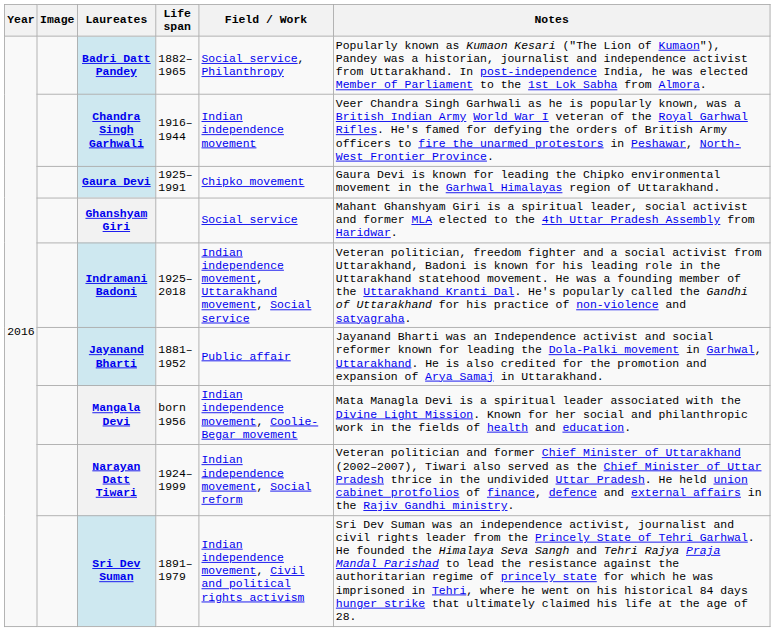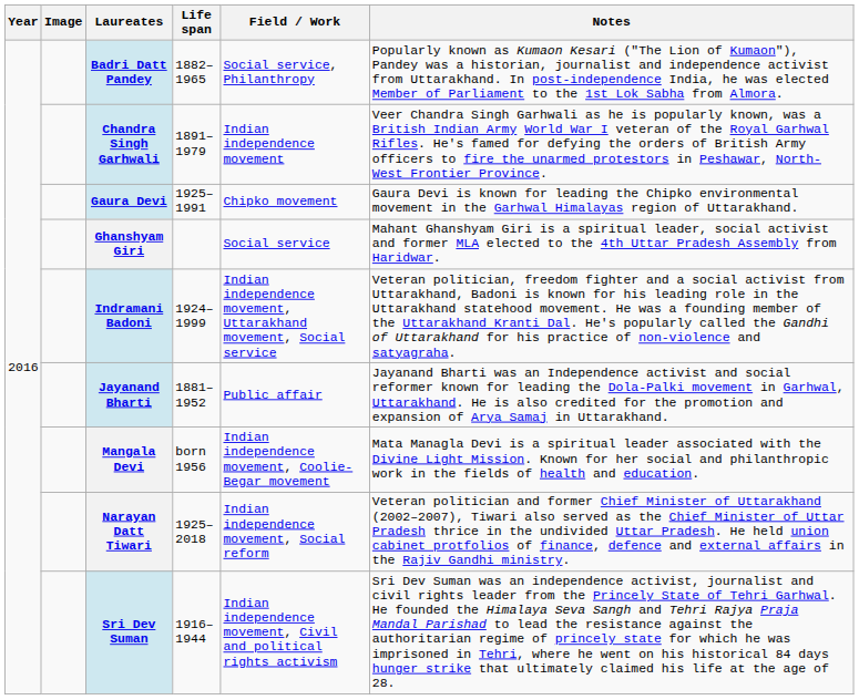Chandra Singh Garhwali | Life span: 1916–1944 -> 1891–1979
Indramani Badoni | Life span: 1925–2018 -> 1924–1999
Narayan Datt Tiwari | Life span: 1924–1999 -> 1925–2018
Sri Dev Suman | Life span: 1891–1979 -> 1916–1944
